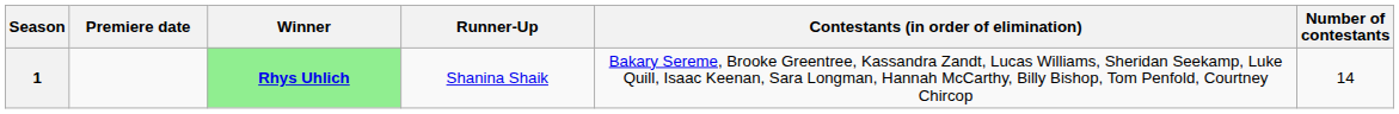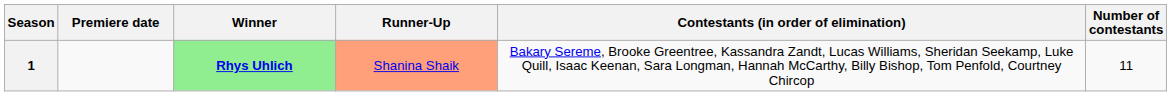1 | Runner-Up: no background -> lightsalmon background
1 | Number of contestants: 14 -> 11
